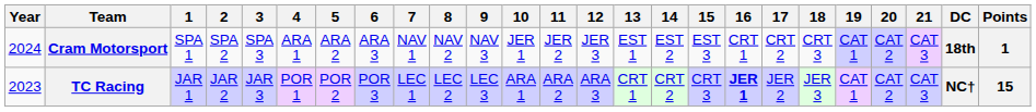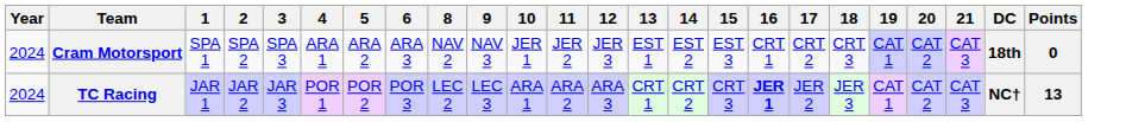- column: 7 | NAV 1 | LEC 1
Cram Motorsport | Points: 1 -> 0
TC Racing | Year: 2023 -> 2024
TC Racing | Points: 15 -> 13
